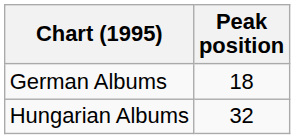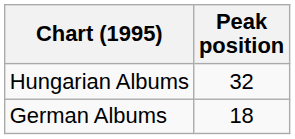rows swapped: German Albums <-> Hungarian Albums
